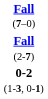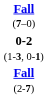rows swapped: 0-2 (1-3, 0-1) <-> Fall (2-7)
